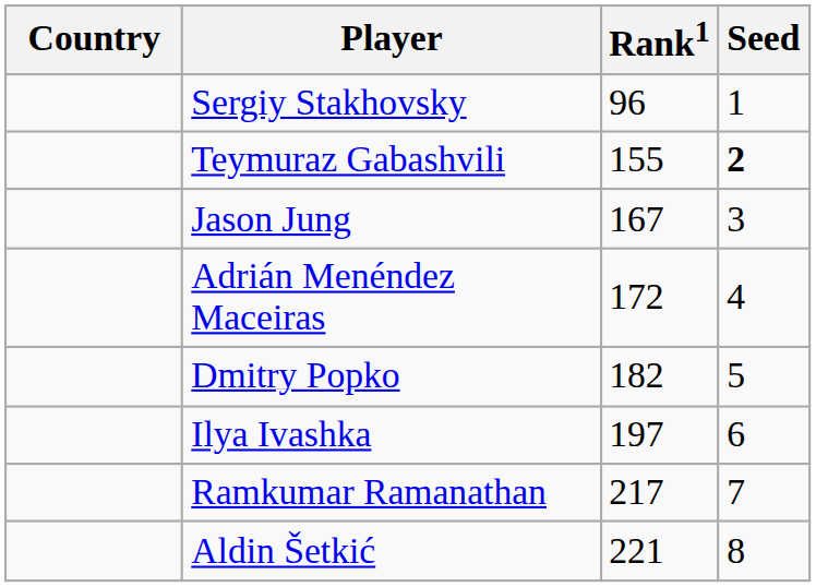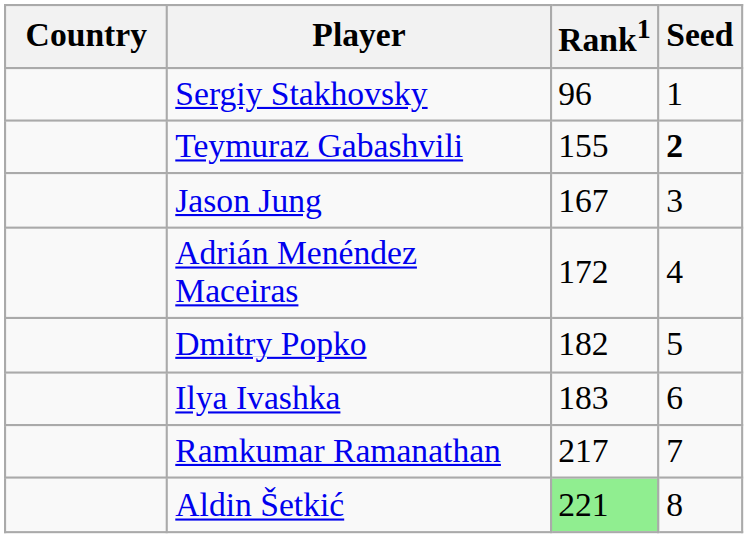Ilya Ivashka | Rank1: 197 -> 183
Aldin Šetkić | Rank1: no background -> lightgreen background
